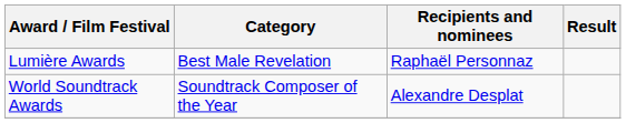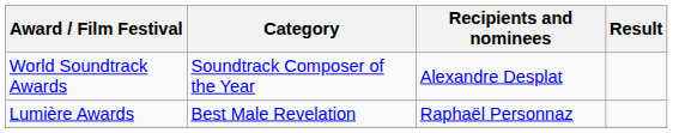rows swapped: Lumière Awards <-> World Soundtrack Awards
